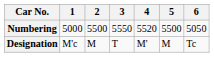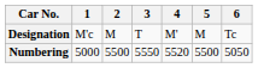rows swapped: Designation <-> Numbering
